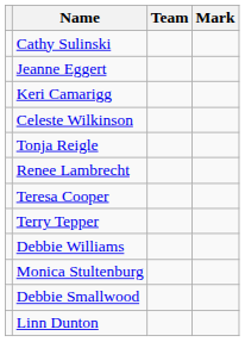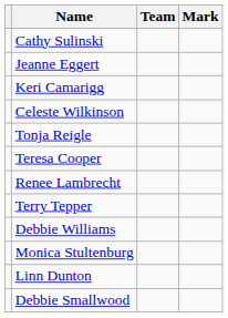rows swapped: Teresa Cooper <-> Renee Lambrecht
rows swapped: Debbie Smallwood <-> Linn Dunton
